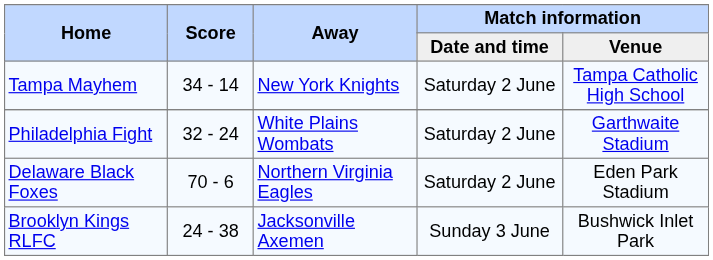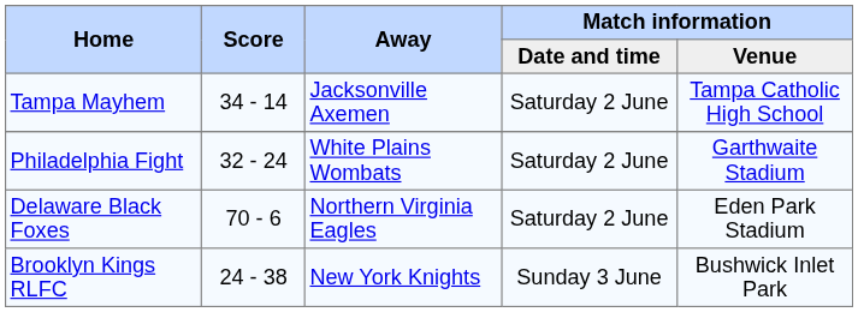Tampa Mayhem | Away: New York Knights -> Jacksonville Axemen
Brooklyn Kings RLFC | Away: Jacksonville Axemen -> New York Knights
